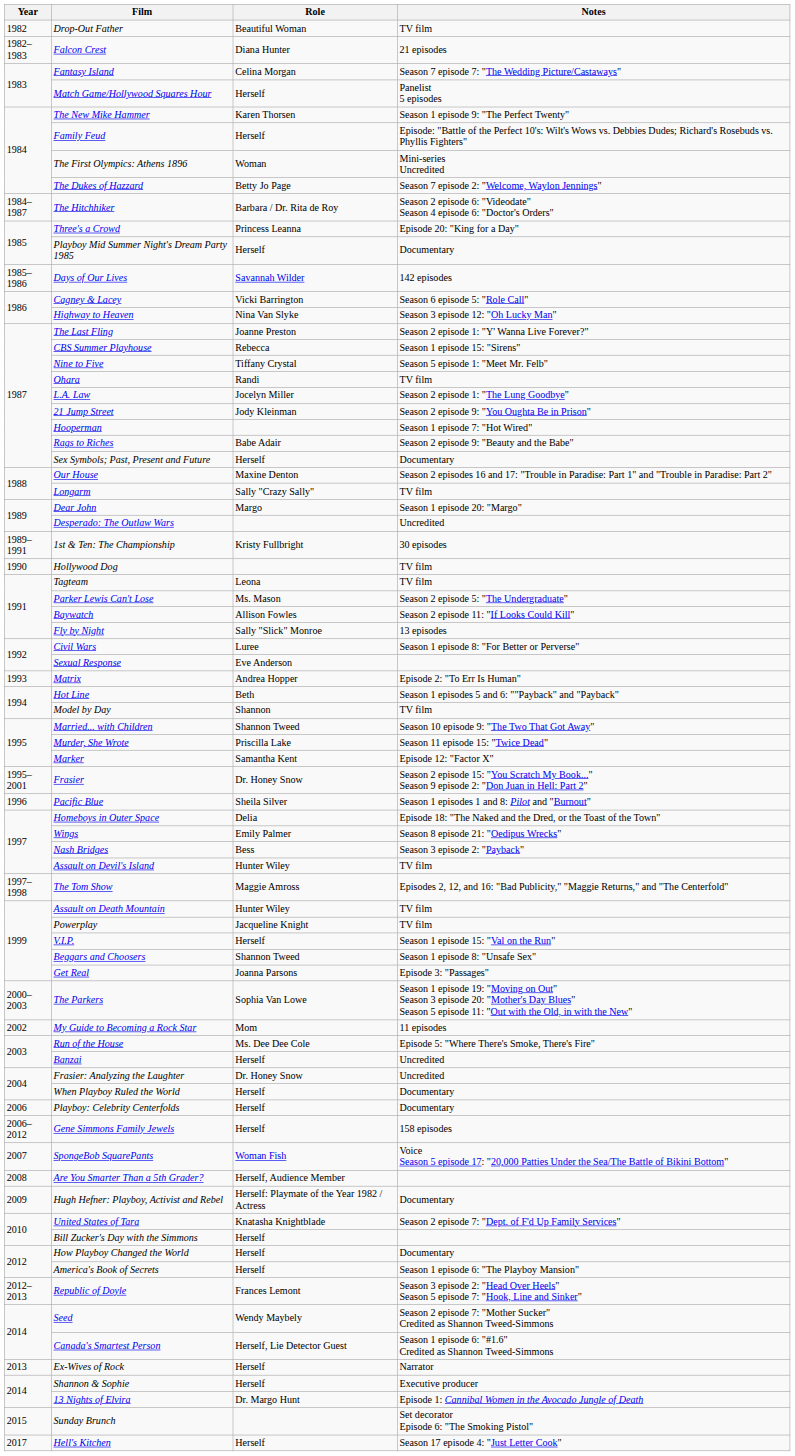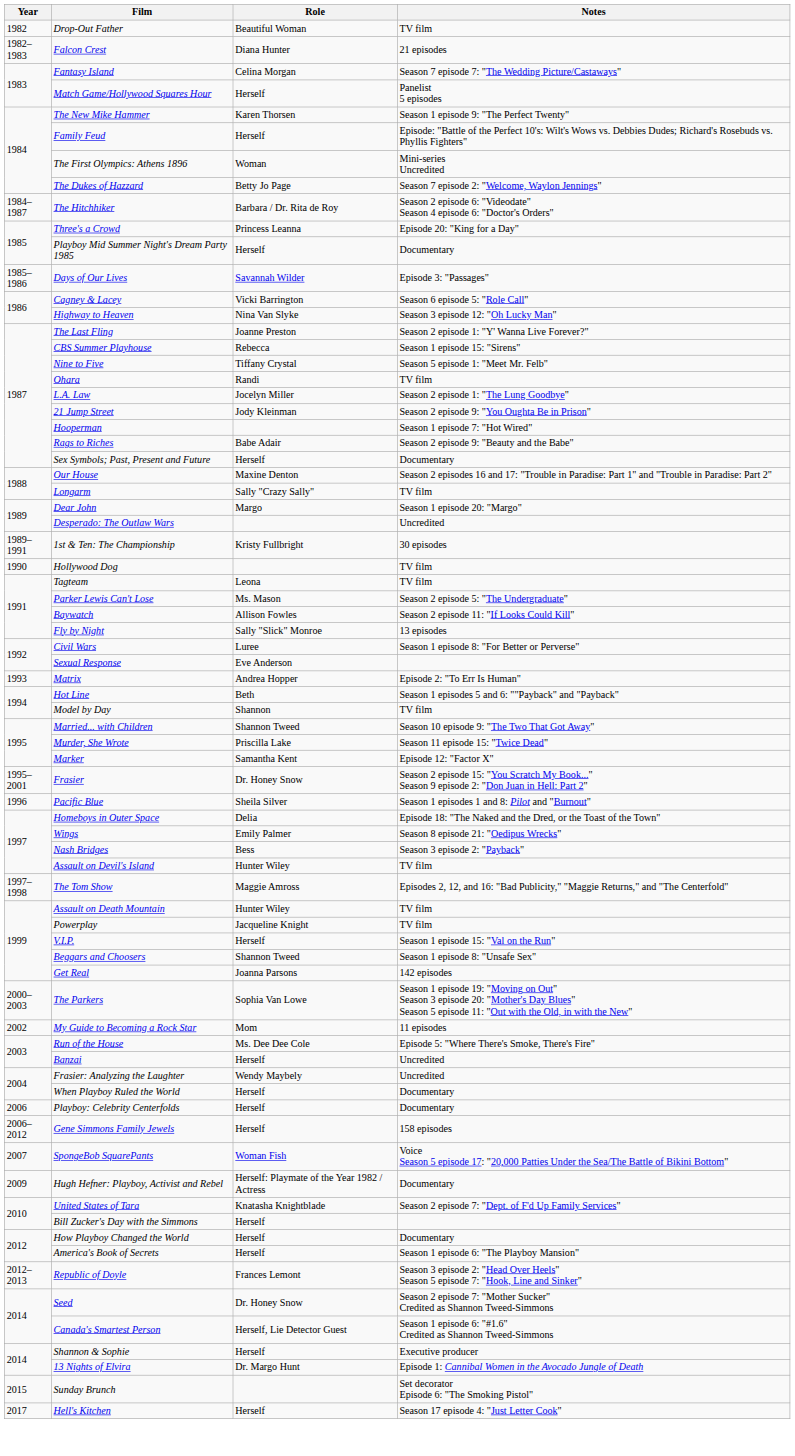Days of Our Lives | Notes: 142 episodes -> Episode 3: "Passages"
Get Real | Notes: Episode 3: "Passages" -> 142 episodes
Frasier: Analyzing the Laughter | Role: Dr. Honey Snow -> Wendy Maybely
- row: 2008 | Are You Smarter Than a 5th Grader? | Herself, Audience Member
Seed | Role: Wendy Maybely -> Dr. Honey Snow
- row: 2013 | Ex-Wives of Rock | Herself | Narrator
